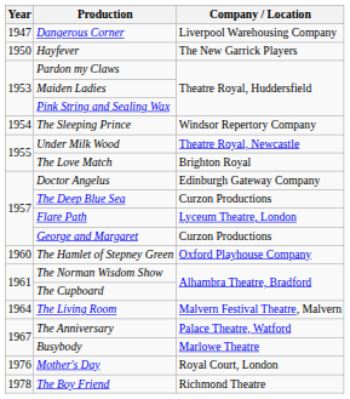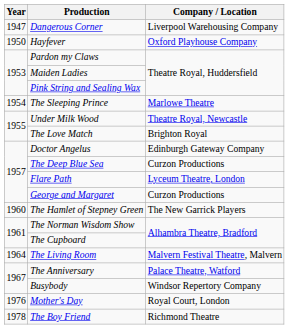Hayfever | Company / Location: The New Garrick Players -> Oxford Playhouse Company
The Sleeping Prince | Company / Location: Windsor Repertory Company -> Marlowe Theatre
The Hamlet of Stepney Green | Company / Location: Oxford Playhouse Company -> The New Garrick Players
Busybody | Company / Location: Marlowe Theatre -> Windsor Repertory Company
